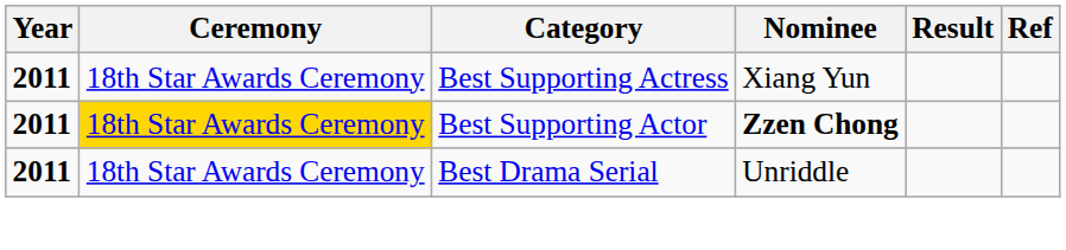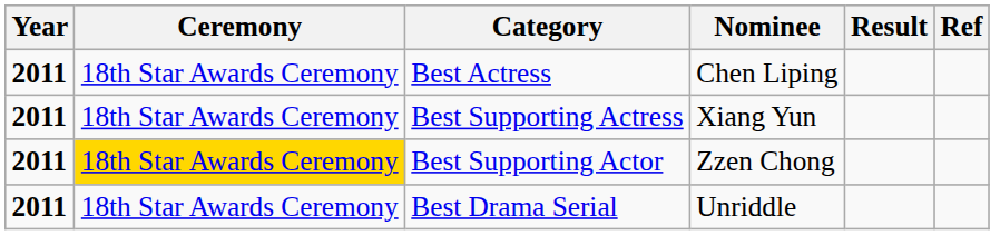+ row: 2011 | 18th Star Awards Ceremony | Best Actress | Chen Liping
Best Supporting Actor | Nominee: bold -> normal
